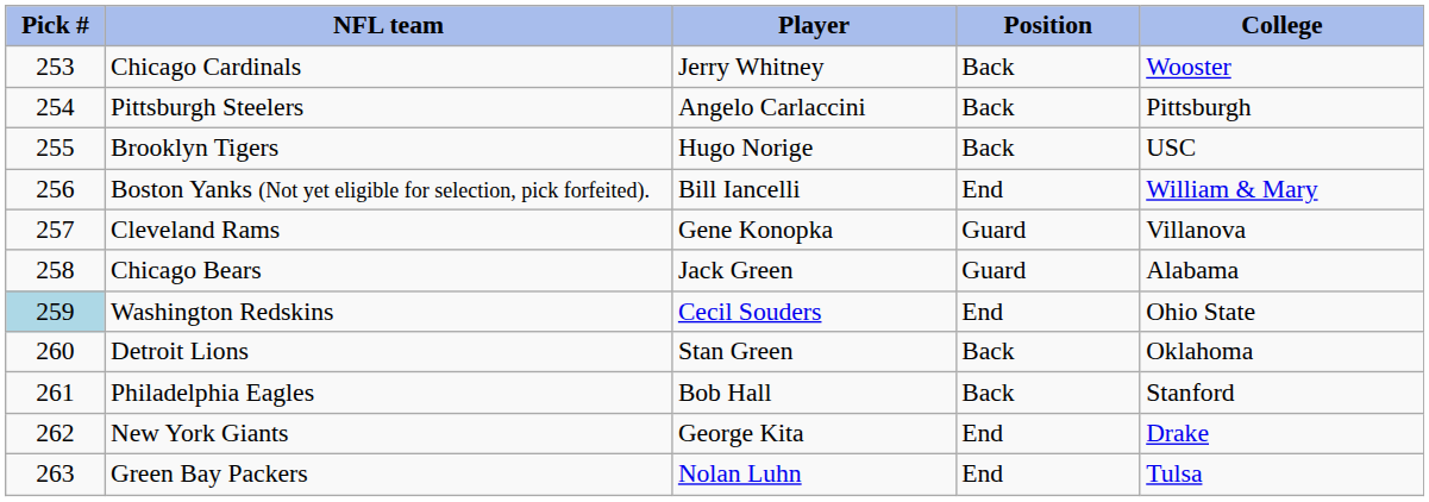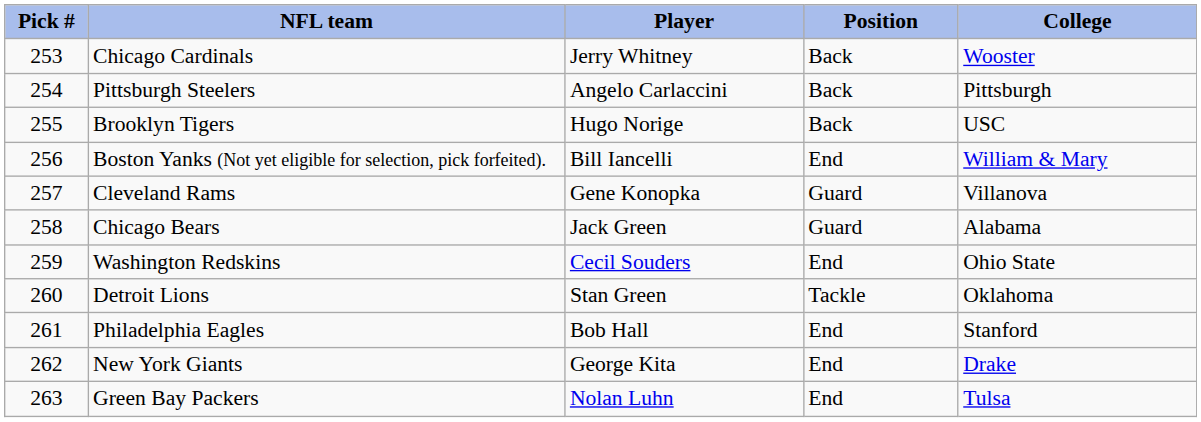Washington Redskins | Pick #: lightblue background -> no background
Detroit Lions | Position: Back -> Tackle
Philadelphia Eagles | Position: Back -> End
